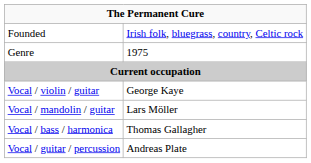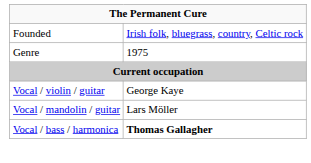Vocal / bass / harmonica | column 2: normal -> bold
- row: Vocal / guitar / percussion | Andreas Plate
